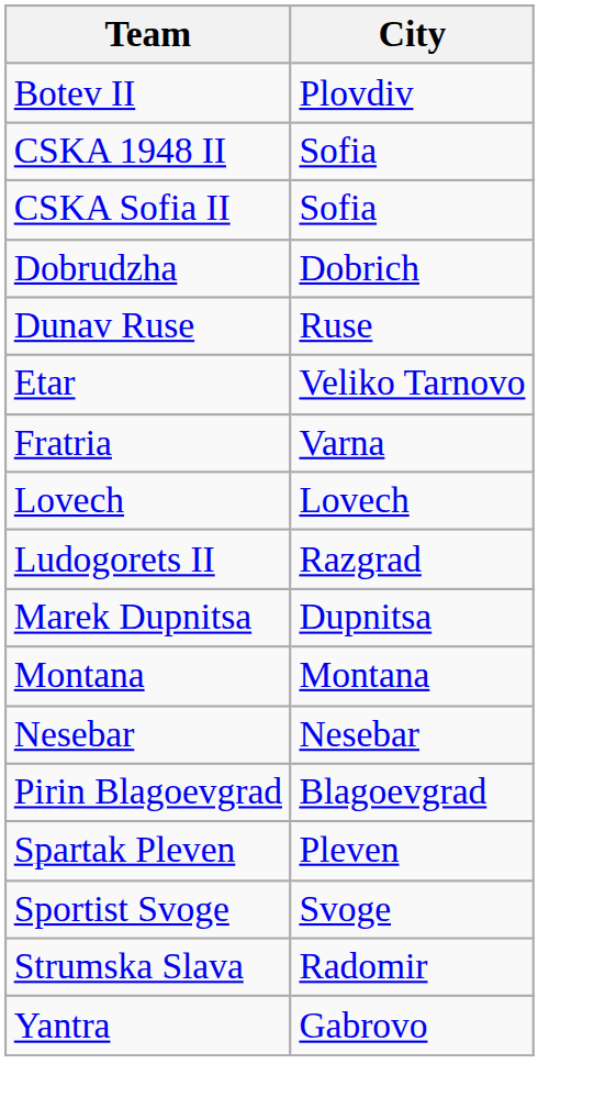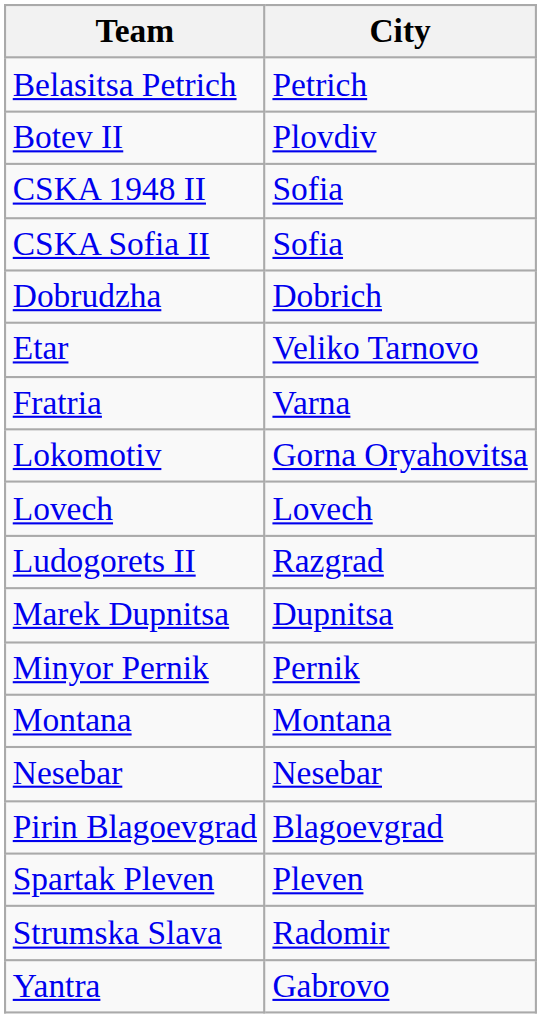+ row: Belasitsa Petrich | Petrich
- row: Dunav Ruse | Ruse
+ row: Lokomotiv | Gorna Oryahovitsa
+ row: Minyor Pernik | Pernik
- row: Sportist Svoge | Svoge
